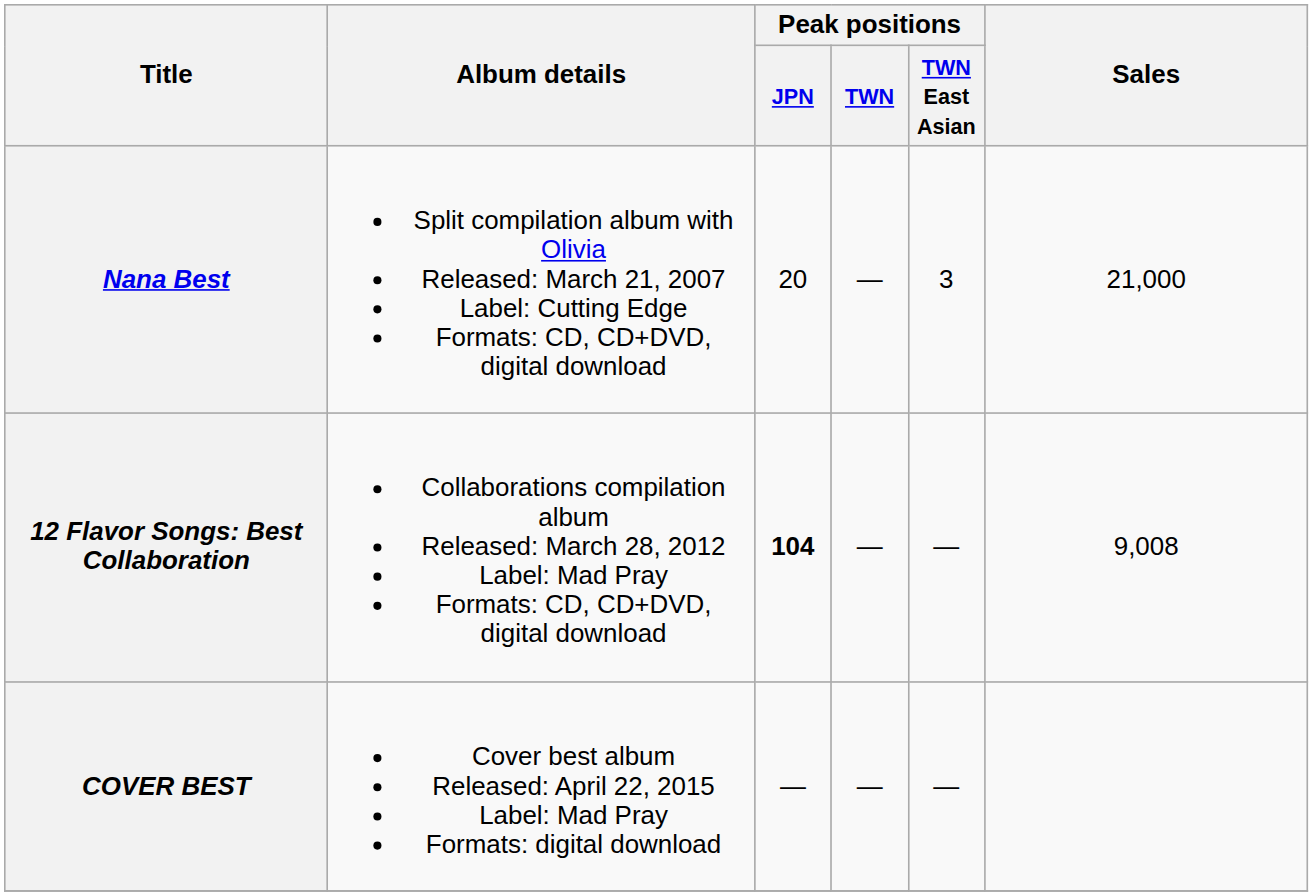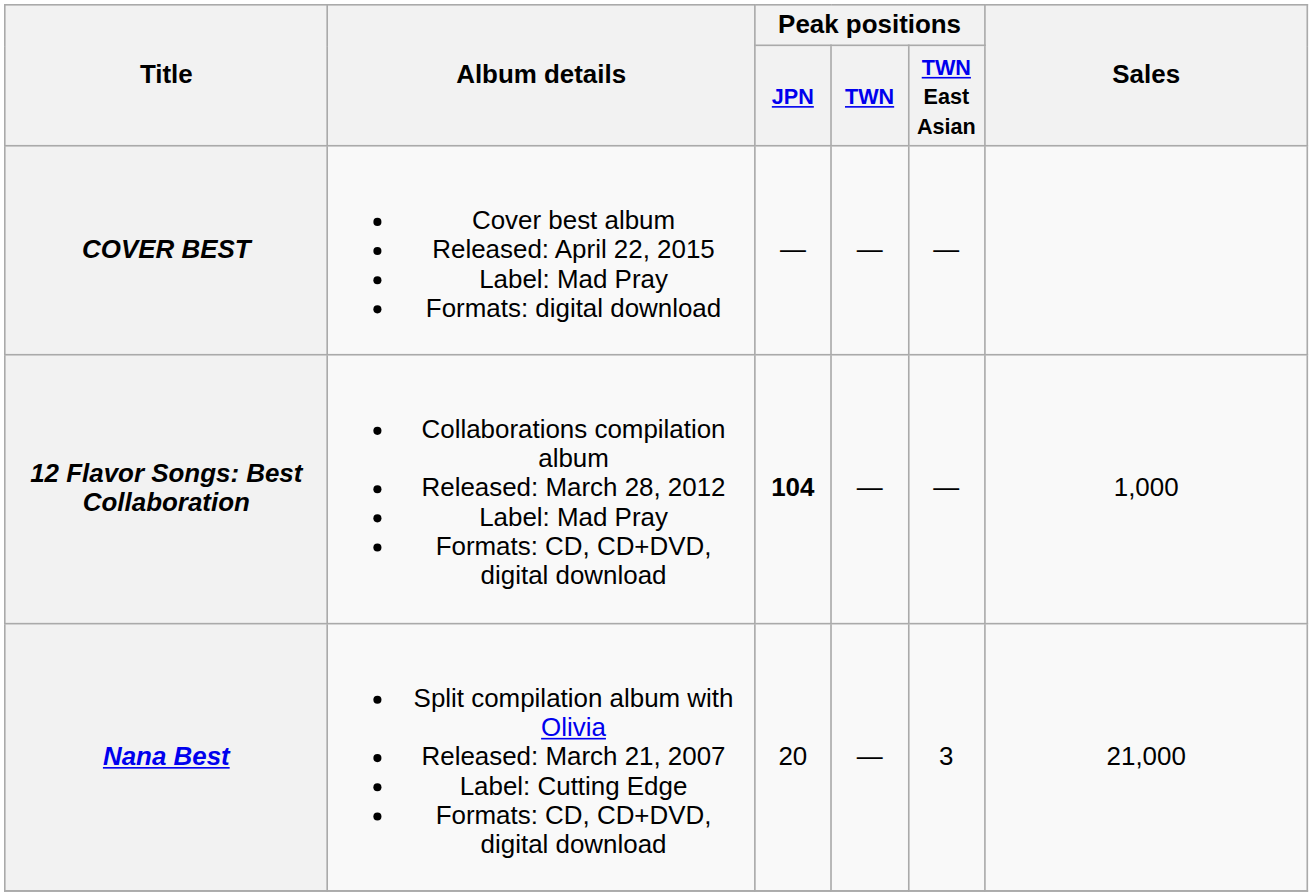rows swapped: Nana Best <-> COVER BEST
12 Flavor Songs: Best Collaboration | Sales: 9,008 -> 1,000
